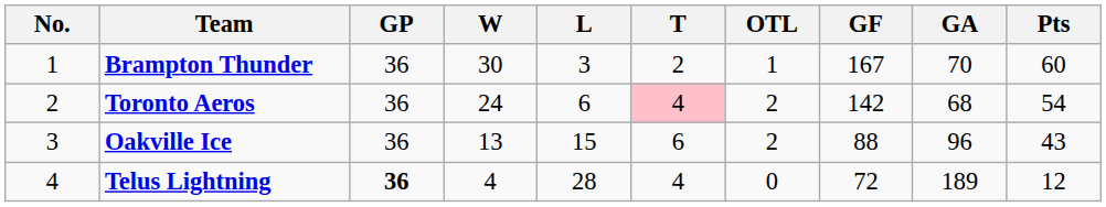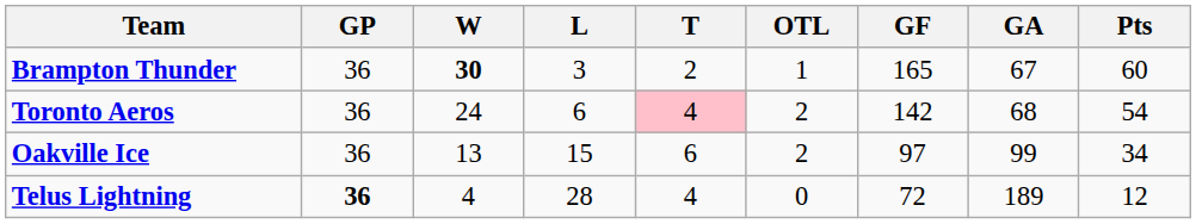- column: No. | 1 | 2 | 3 | 4
Brampton Thunder | W: normal -> bold
Brampton Thunder | GF: 167 -> 165
Brampton Thunder | GA: 70 -> 67
Oakville Ice | GF: 88 -> 97
Oakville Ice | GA: 96 -> 99
Oakville Ice | Pts: 43 -> 34
